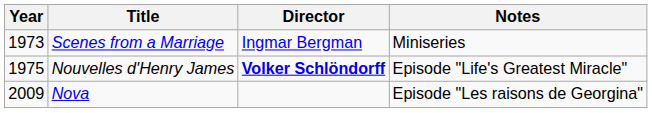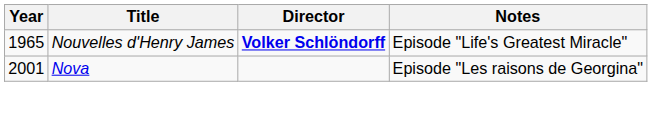- row: 1973 | Scenes from a Marriage | Ingmar Bergman | Miniseries
Nouvelles d'Henry James | Year: 1975 -> 1965
Nova | Year: 2009 -> 2001
